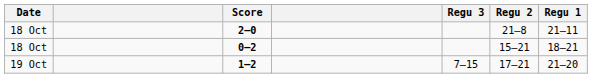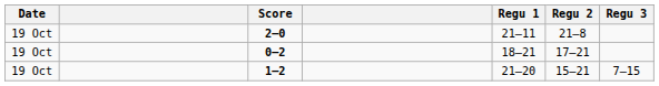columns swapped: Regu 1 <-> Regu 3
2–0 | Date: 18 Oct -> 19 Oct
0–2 | Date: 18 Oct -> 19 Oct
0–2 | Regu 2: 15–21 -> 17–21
1–2 | Regu 2: 17–21 -> 15–21
